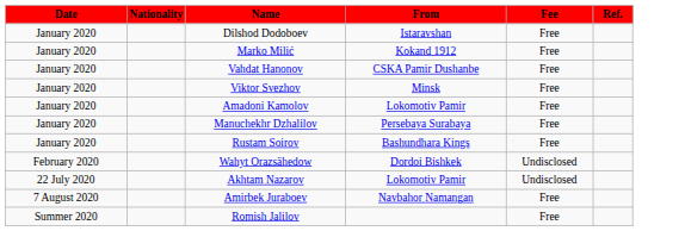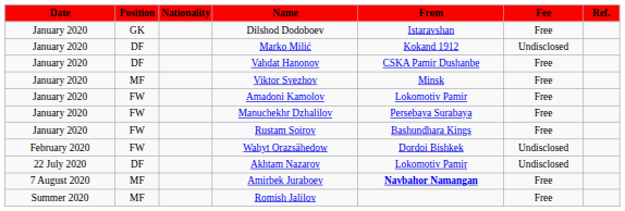+ column: Position | GK | DF | DF | MF | FW | FW | FW | FW | DF | MF | MF
Marko Milić | Fee: Free -> Undisclosed
Amirbek Juraboev | From: normal -> bold
